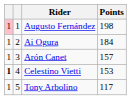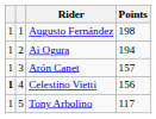Augusto Fernández | column 1: pink background -> no background
Ai Ogura | Points: 184 -> 194
Celestino Vietti | Points: 153 -> 156
